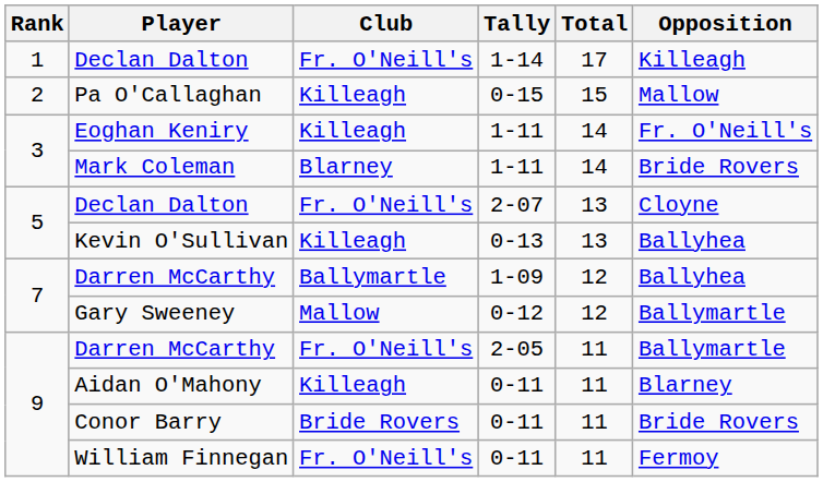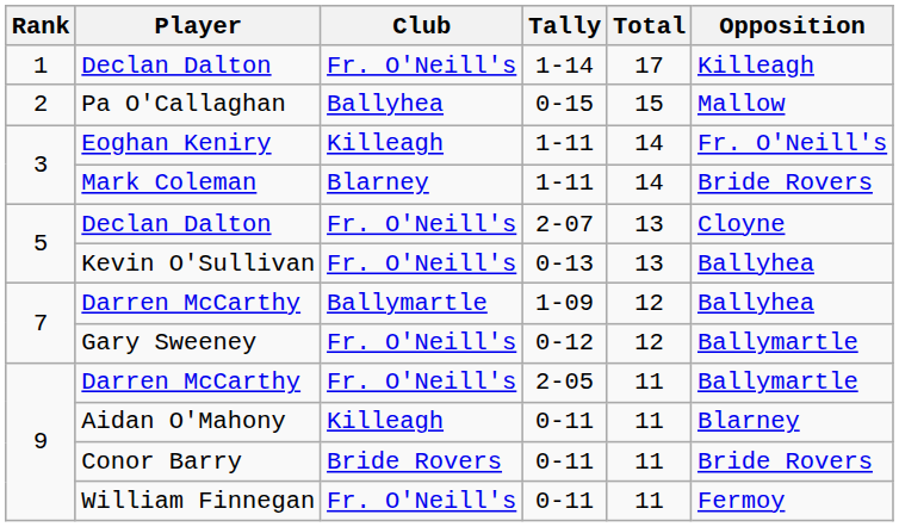Pa O'Callaghan | Club: Killeagh -> Ballyhea
Kevin O'Sullivan | Club: Killeagh -> Fr. O'Neill's
Gary Sweeney | Club: Mallow -> Fr. O'Neill's
